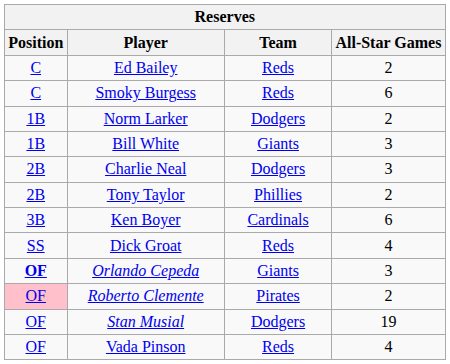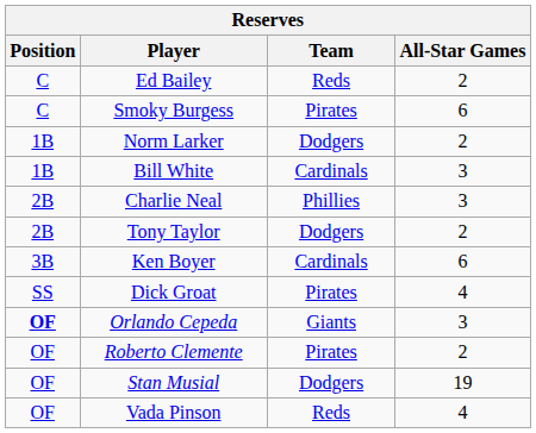Smoky Burgess | Team: Reds -> Pirates
Bill White | Team: Giants -> Cardinals
Charlie Neal | Team: Dodgers -> Phillies
Tony Taylor | Team: Phillies -> Dodgers
Dick Groat | Team: Reds -> Pirates
Roberto Clemente | Position: pink background -> no background
